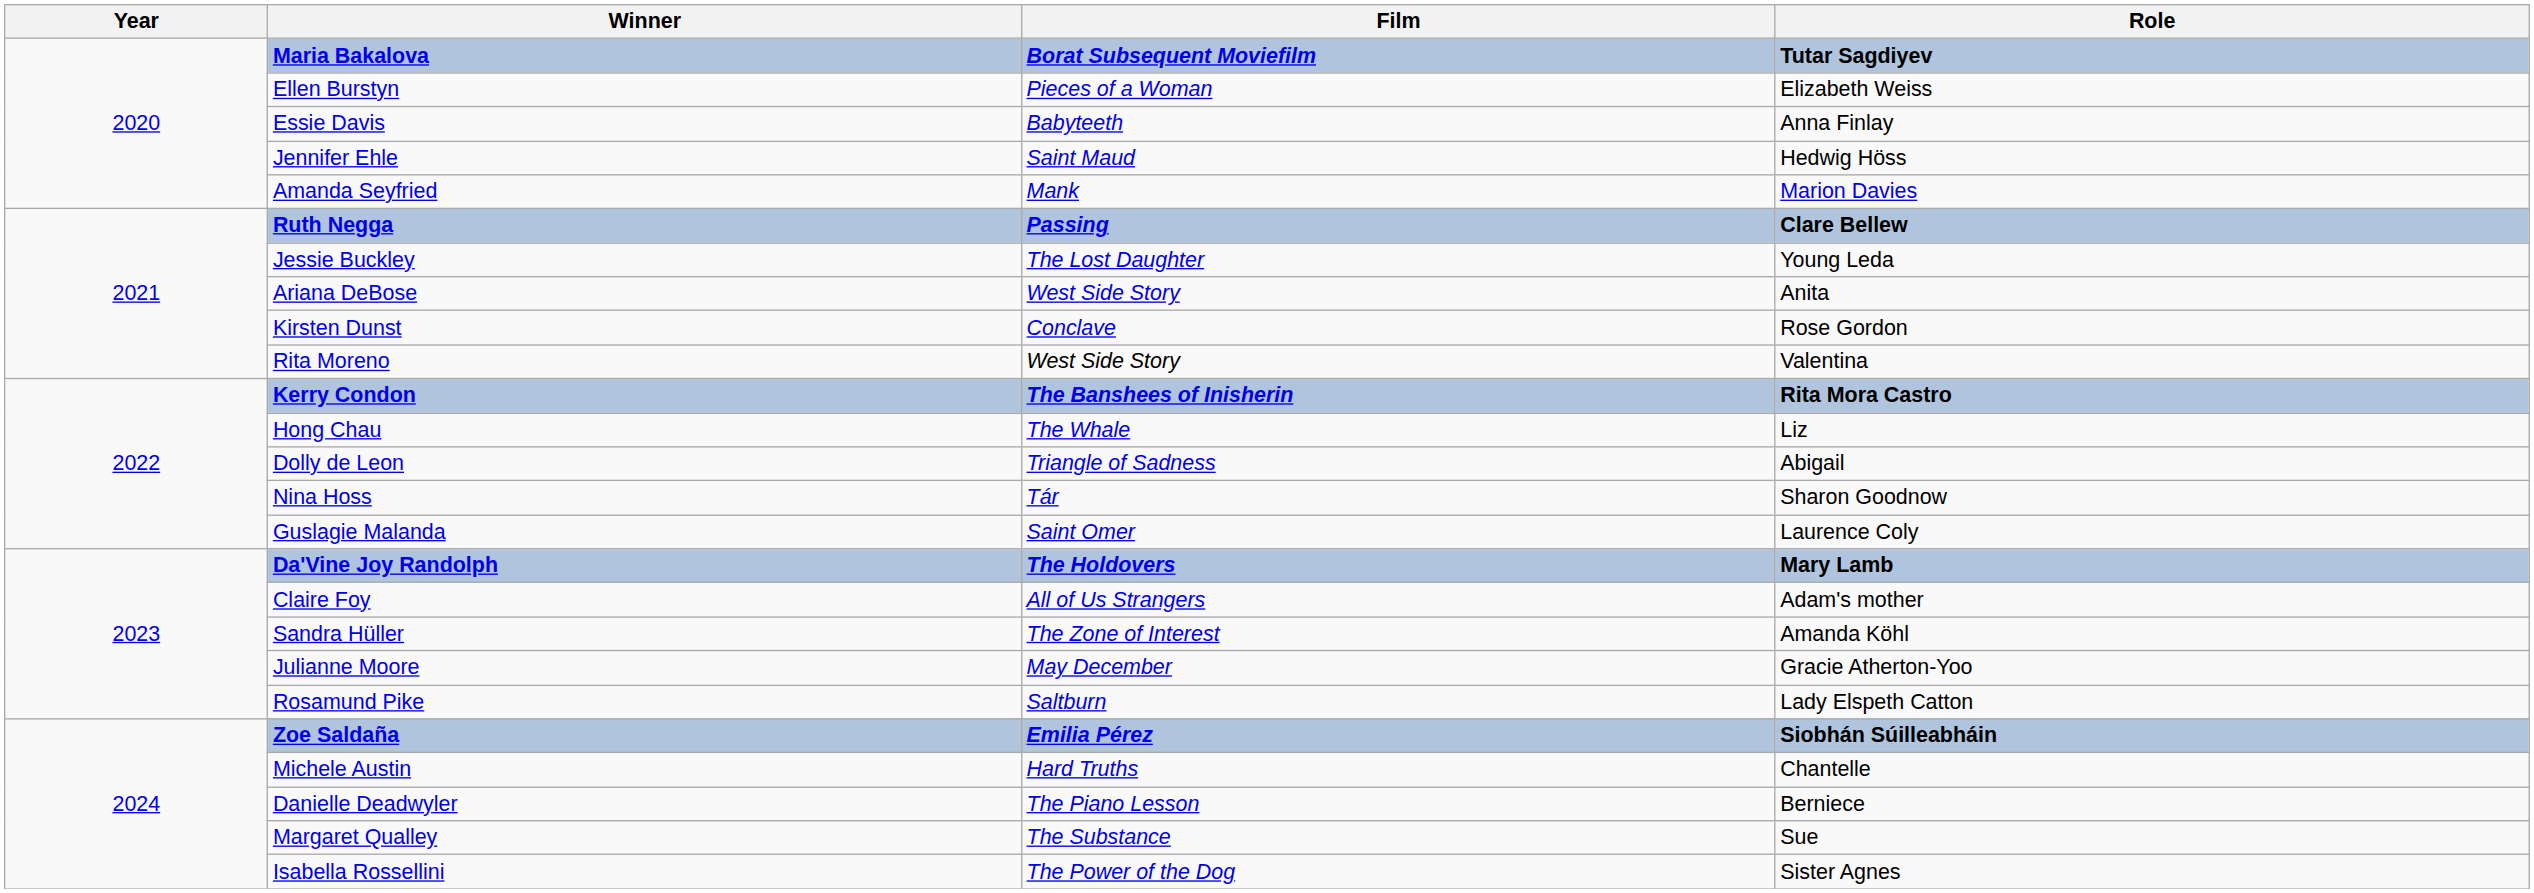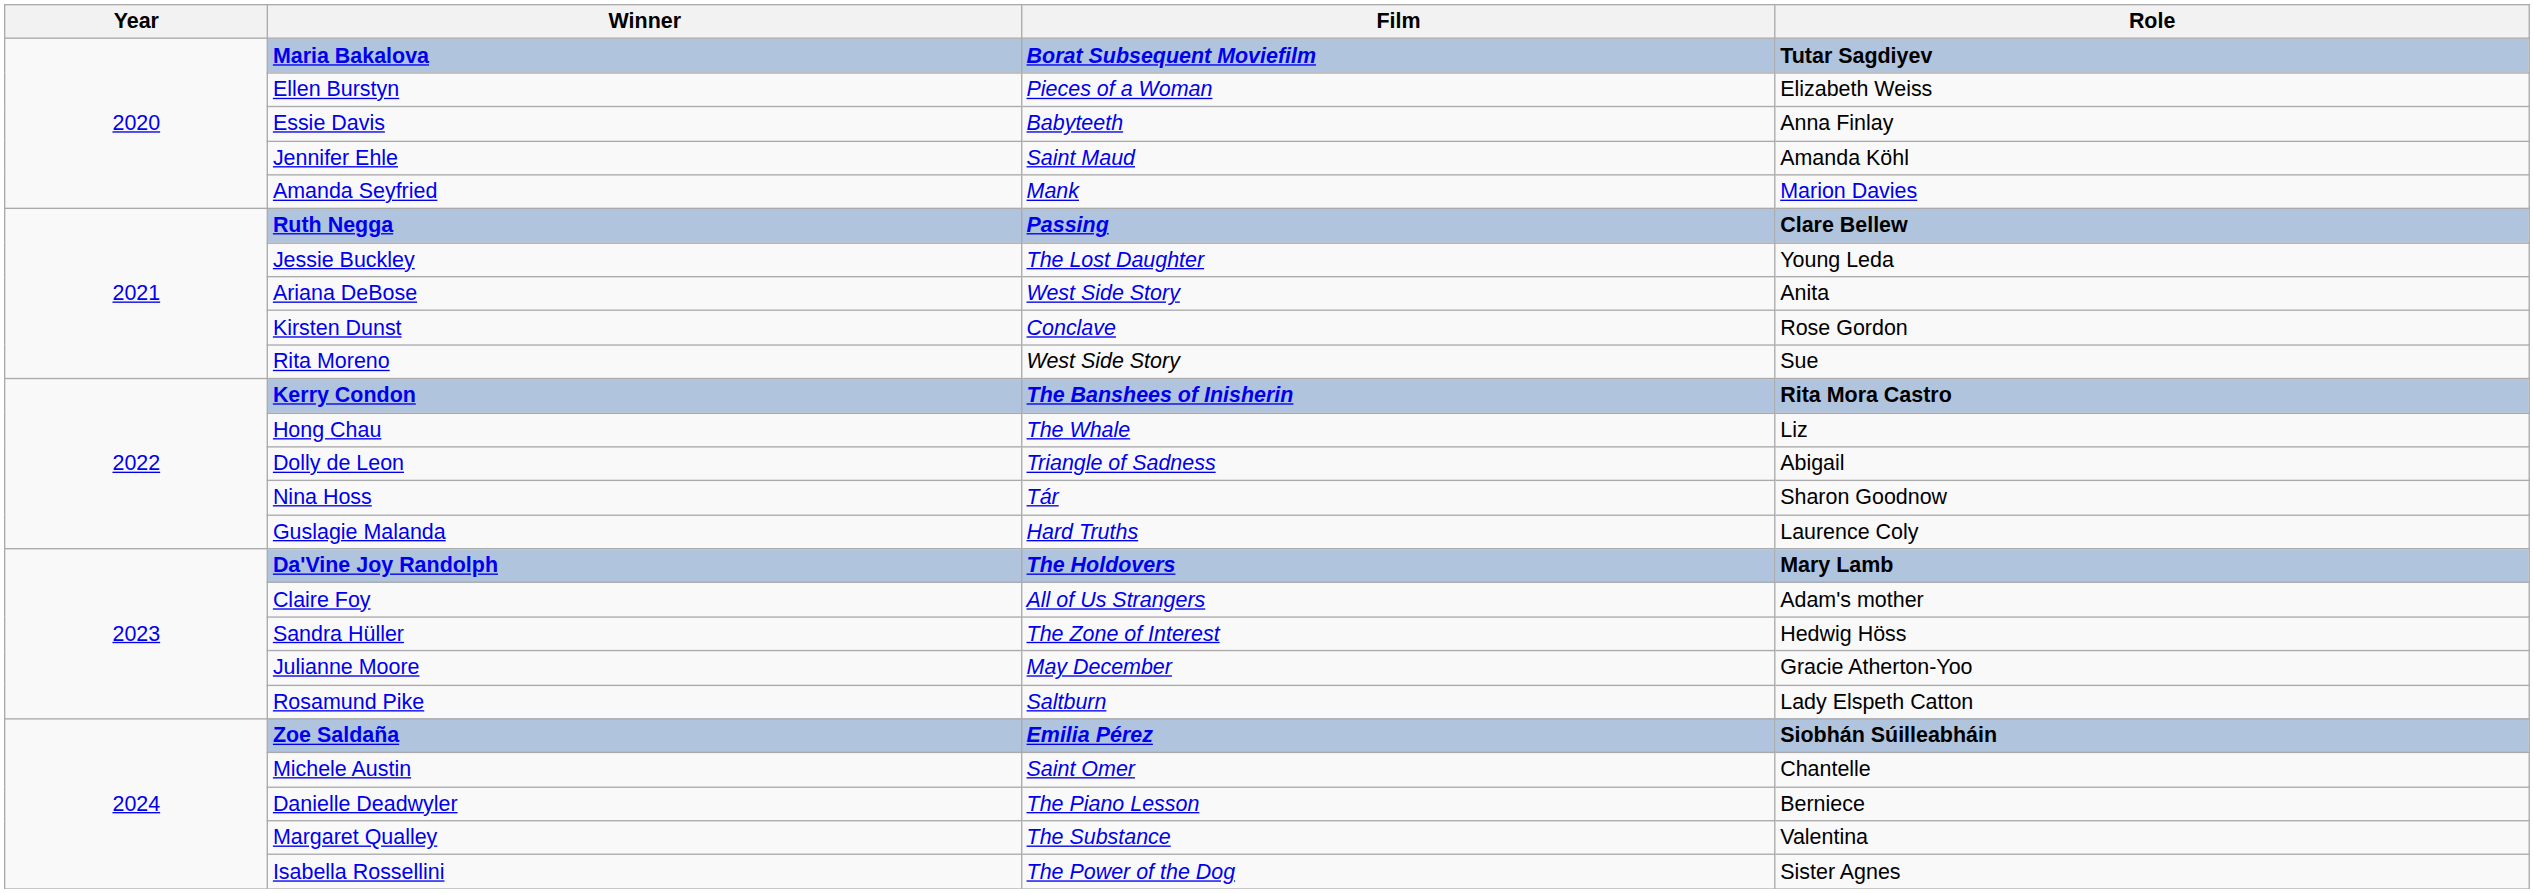Jennifer Ehle | Role: Hedwig Höss -> Amanda Köhl
Rita Moreno | Role: Valentina -> Sue
Guslagie Malanda | Film: Saint Omer -> Hard Truths
Sandra Hüller | Role: Amanda Köhl -> Hedwig Höss
Michele Austin | Film: Hard Truths -> Saint Omer
Margaret Qualley | Role: Sue -> Valentina
